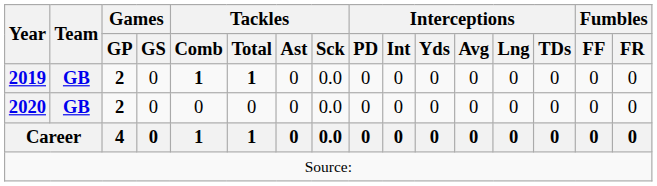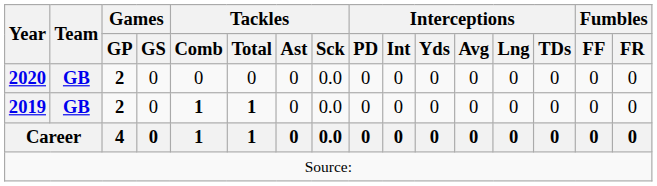rows swapped: 2019 <-> 2020
